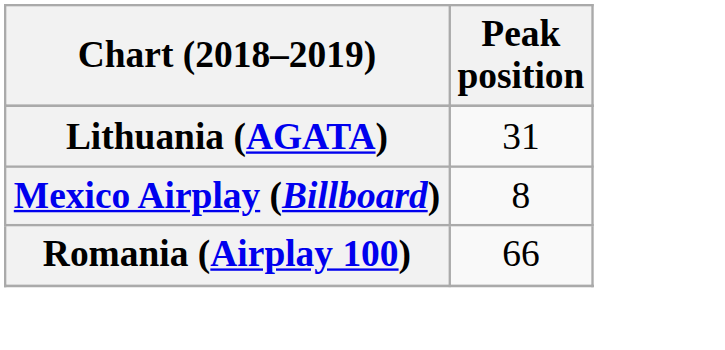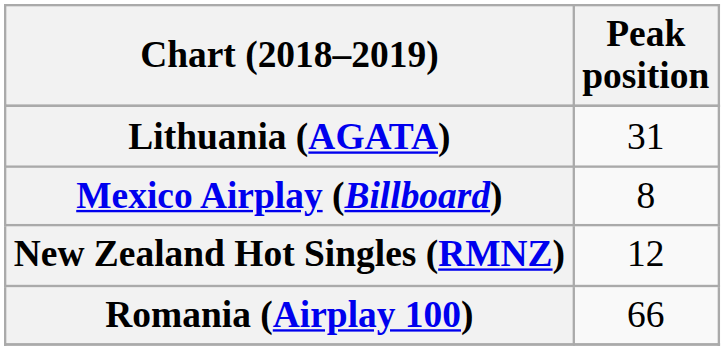+ row: New Zealand Hot Singles (RMNZ) | 12
